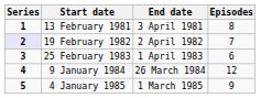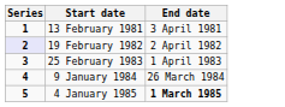- column: Episodes | 8 | 7 | 6 | 12 | 9
4 January 1985 | End date: normal -> bold
